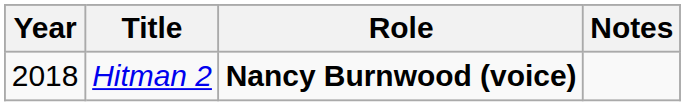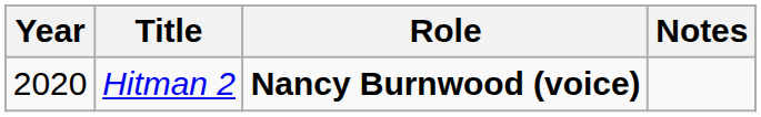Hitman 2 | Year: 2018 -> 2020
